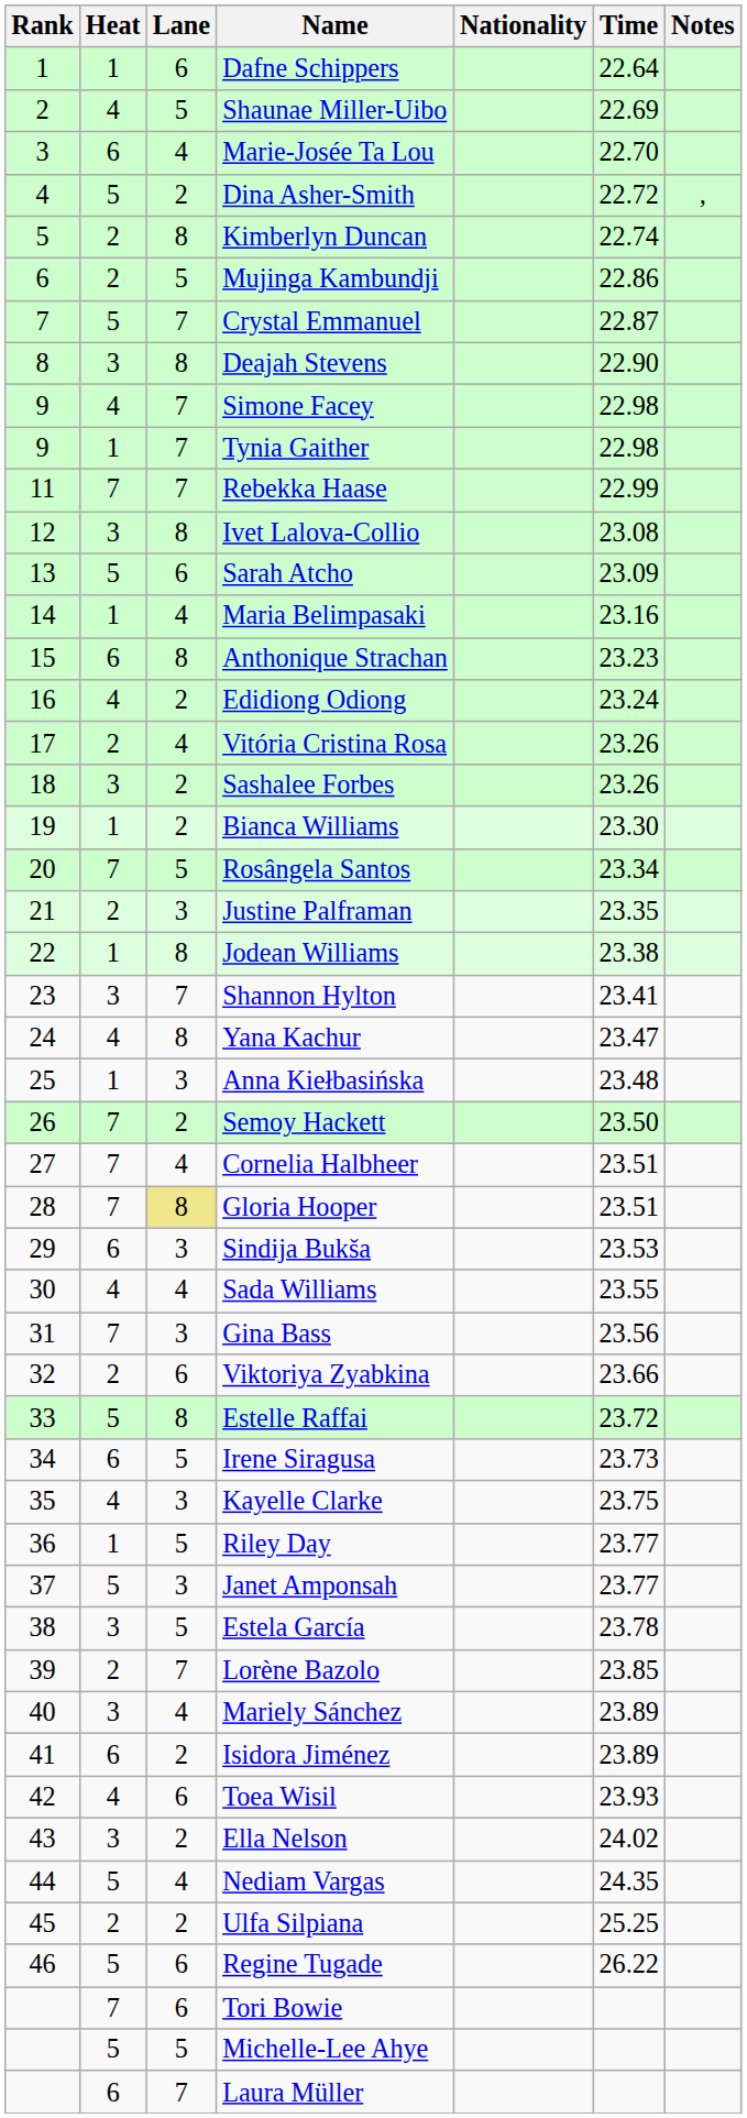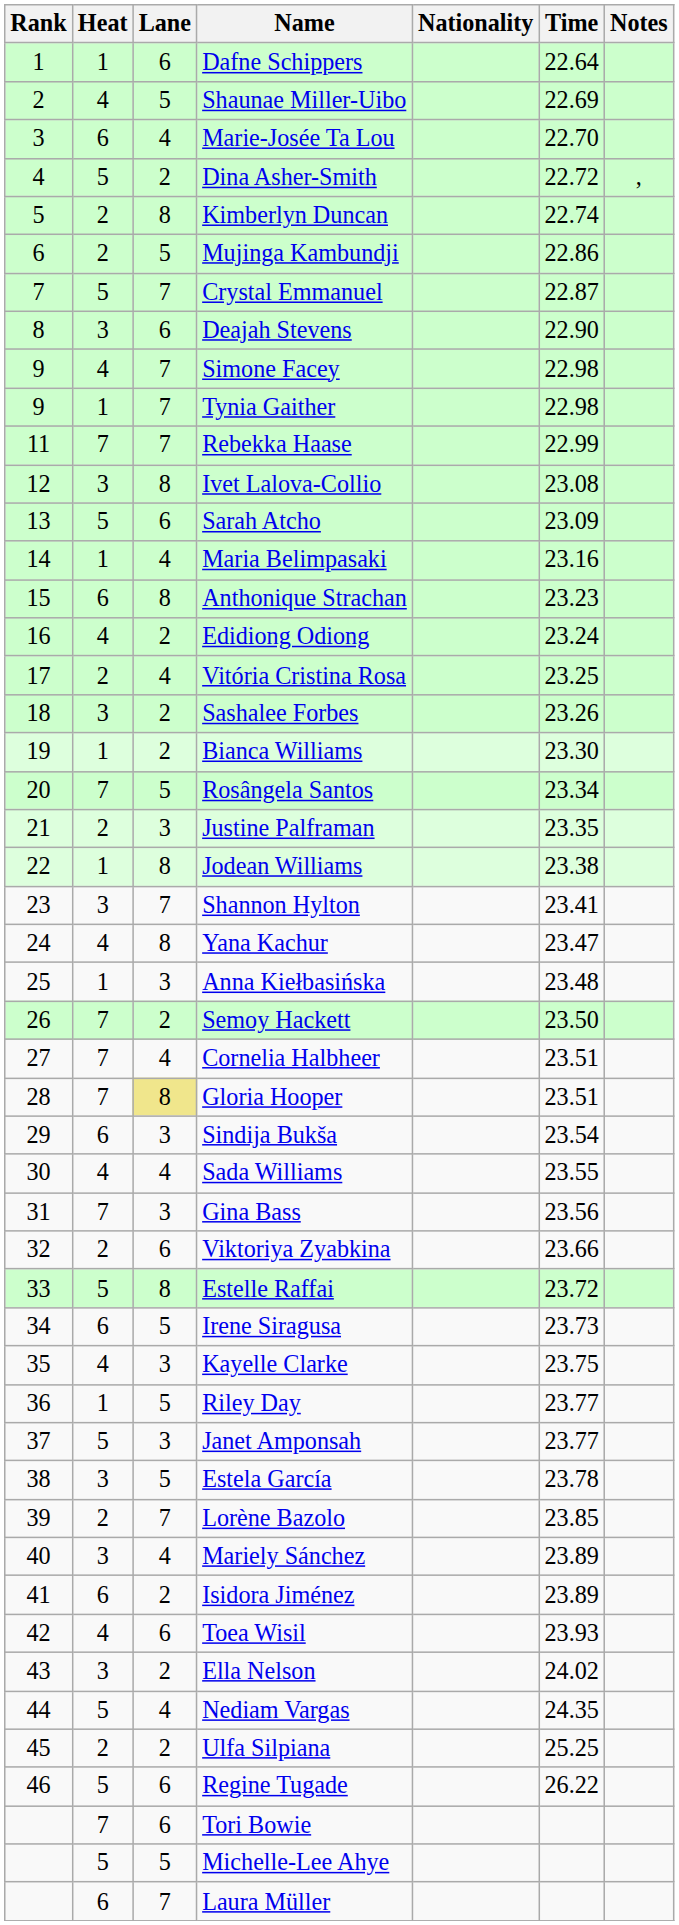Deajah Stevens | Lane: 8 -> 6
Vitória Cristina Rosa | Time: 23.26 -> 23.25
Sindija Bukša | Time: 23.53 -> 23.54
